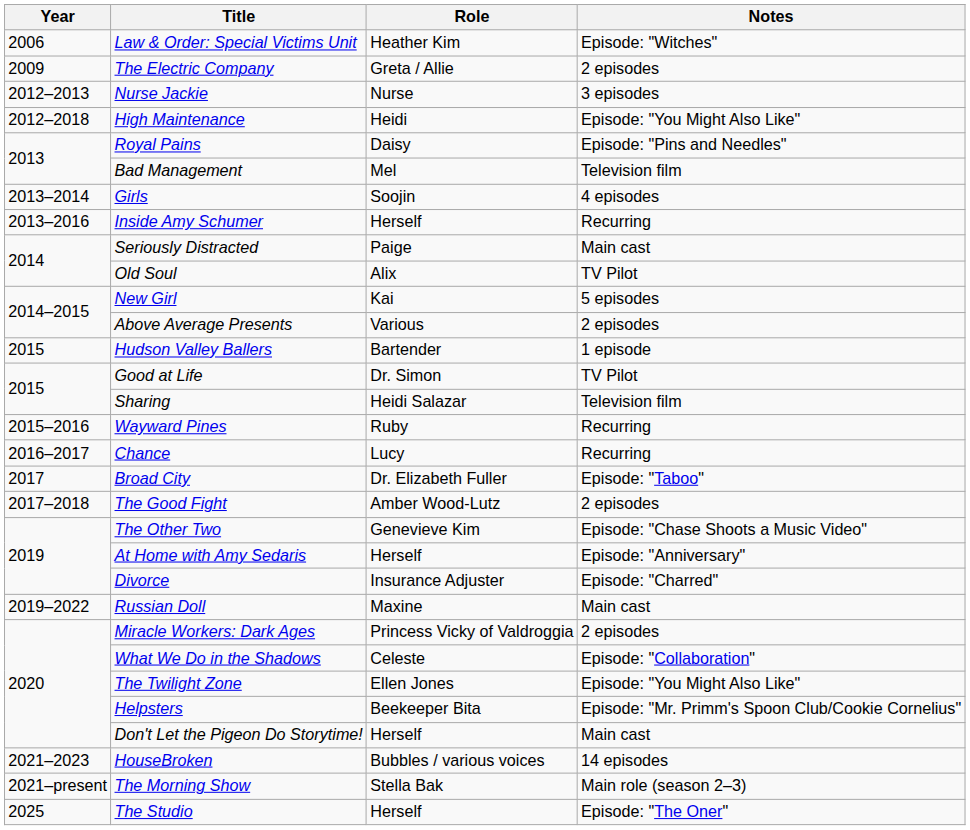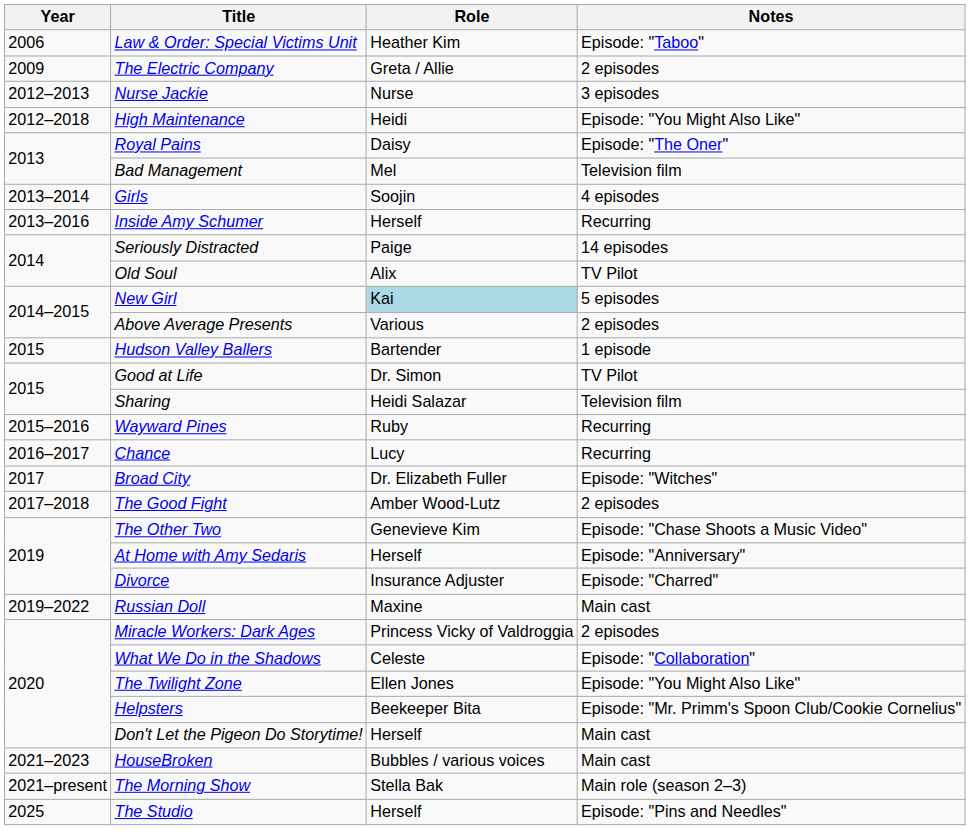Law & Order: Special Victims Unit | Notes: Episode: "Witches" -> Episode: "Taboo"
Royal Pains | Notes: Episode: "Pins and Needles" -> Episode: "The Oner"
Seriously Distracted | Notes: Main cast -> 14 episodes
New Girl | Role: no background -> lightblue background
Broad City | Notes: Episode: "Taboo" -> Episode: "Witches"
HouseBroken | Notes: 14 episodes -> Main cast
The Studio | Notes: Episode: "The Oner" -> Episode: "Pins and Needles"
